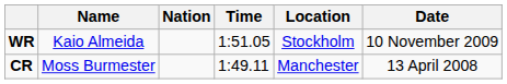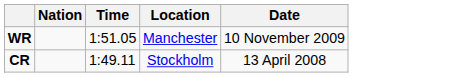- column: Name | Kaio Almeida | Moss Burmester
WR | Location: Stockholm -> Manchester
CR | Location: Manchester -> Stockholm
